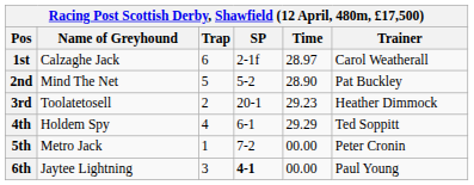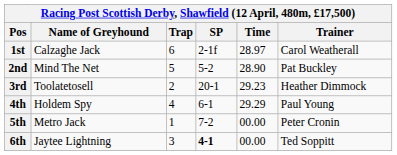4th | Trainer: Ted Soppitt -> Paul Young
6th | Trainer: Paul Young -> Ted Soppitt
